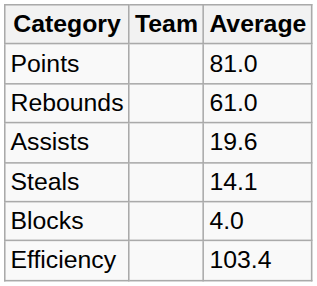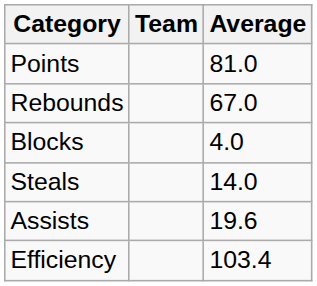Rebounds | Average: 61.0 -> 67.0
rows swapped: Assists <-> Blocks
Steals | Average: 14.1 -> 14.0
